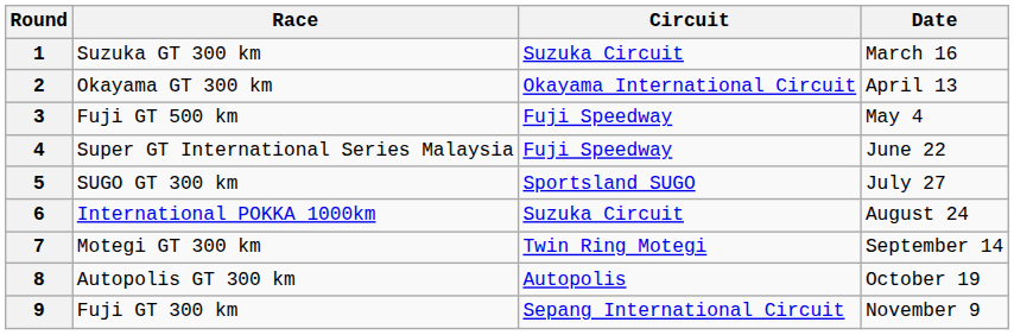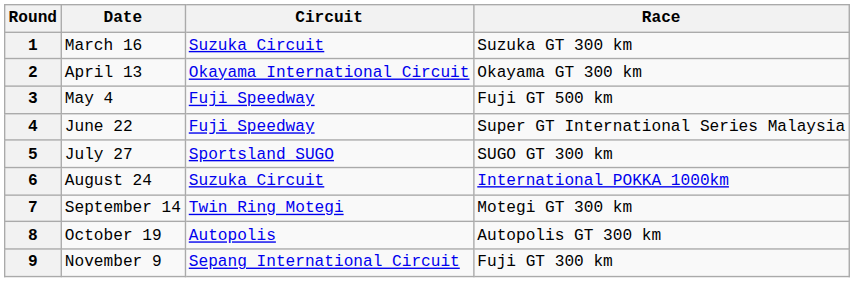columns swapped: Race <-> Date
